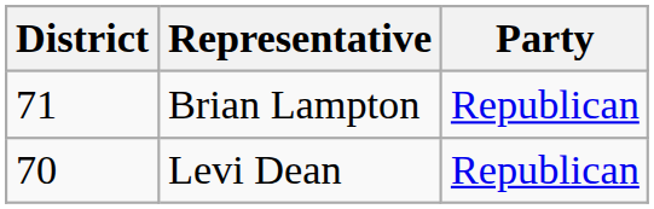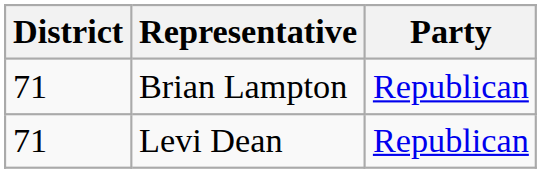Levi Dean | District: 70 -> 71
